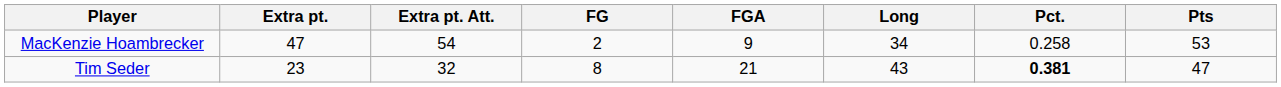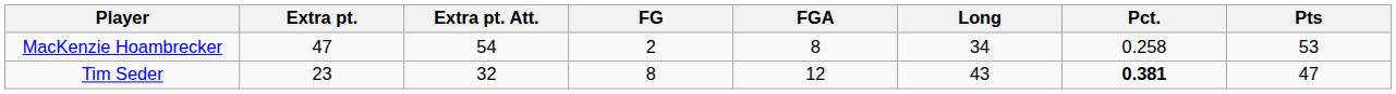MacKenzie Hoambrecker | FGA: 9 -> 8
Tim Seder | FGA: 21 -> 12
